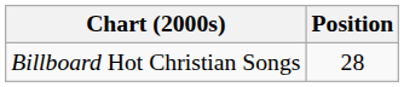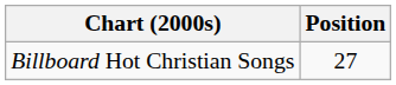Billboard Hot Christian Songs | Position: 28 -> 27
